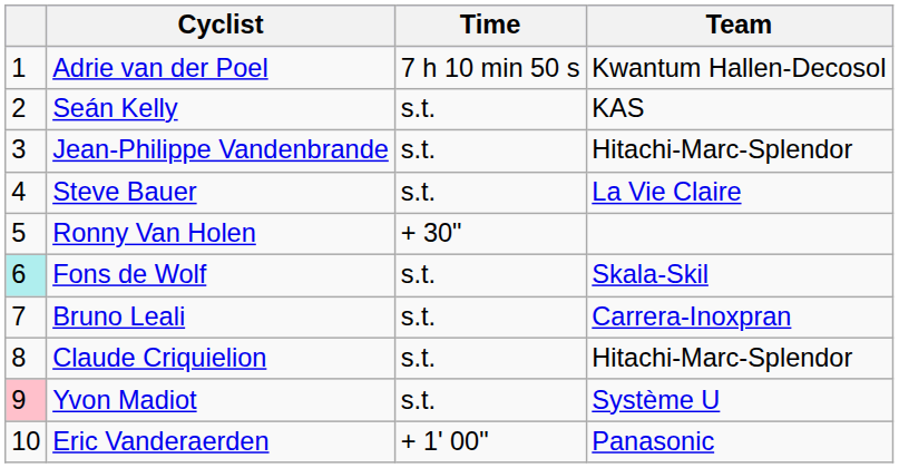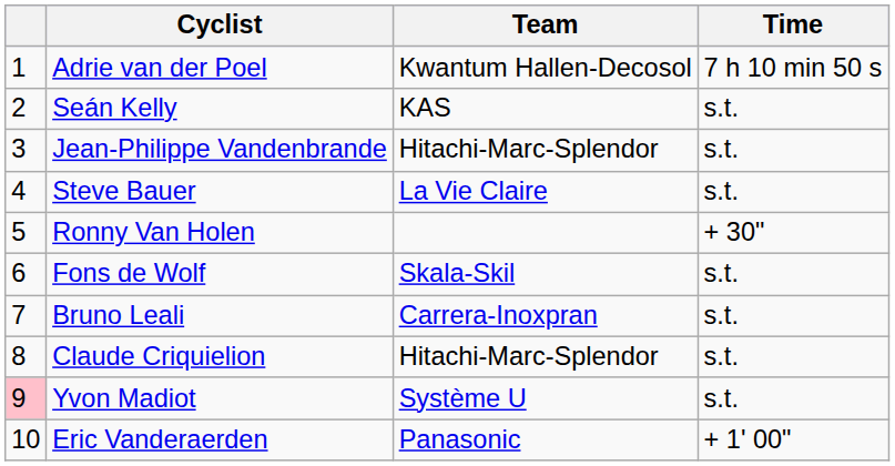columns swapped: Team <-> Time
Fons de Wolf | column 1: paleturquoise background -> no background
